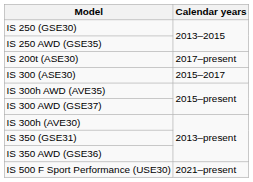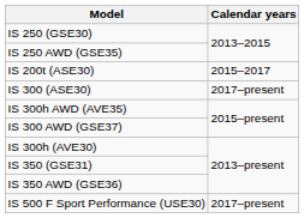IS 200t (ASE30) | Calendar years: 2017–present -> 2015–2017
IS 300 (ASE30) | Calendar years: 2015–2017 -> 2017–present
IS 500 F Sport Performance (USE30) | Calendar years: 2021–present -> 2017–present
